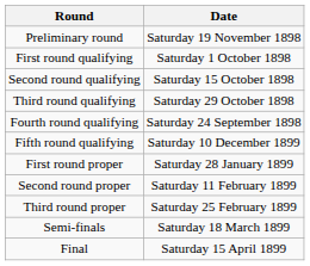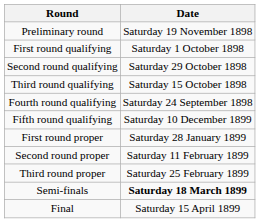Second round qualifying | Date: Saturday 15 October 1898 -> Saturday 29 October 1898
Third round qualifying | Date: Saturday 29 October 1898 -> Saturday 15 October 1898
Semi-finals | Date: normal -> bold
